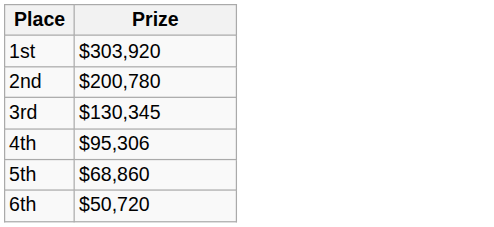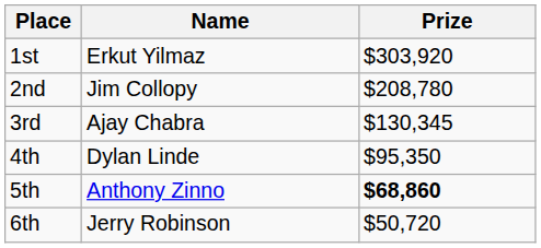+ column: Name | Erkut Yilmaz | Jim Collopy | Ajay Chabra | Dylan Linde | Anthony Zinno | Jerry Robinson
2nd | Prize: $200,780 -> $208,780
4th | Prize: $95,306 -> $95,350
5th | Prize: normal -> bold
